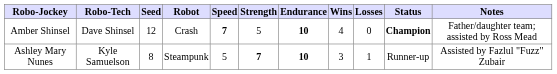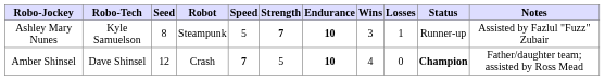rows swapped: Amber Shinsel <-> Ashley Mary Nunes
